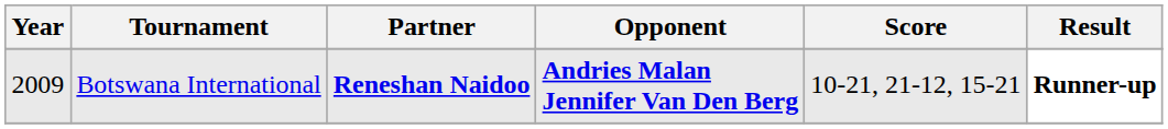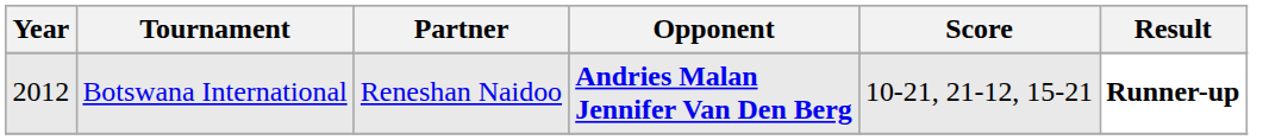Botswana International | Year: 2009 -> 2012
Botswana International | Partner: bold -> normal
